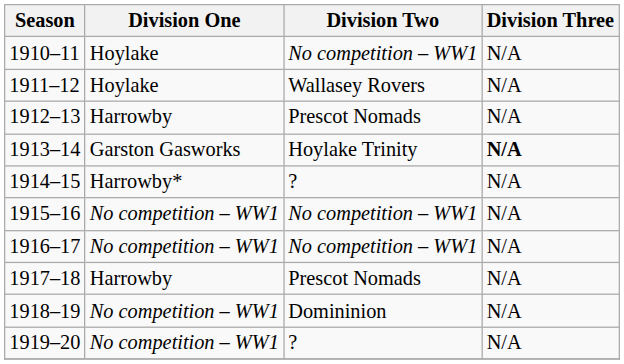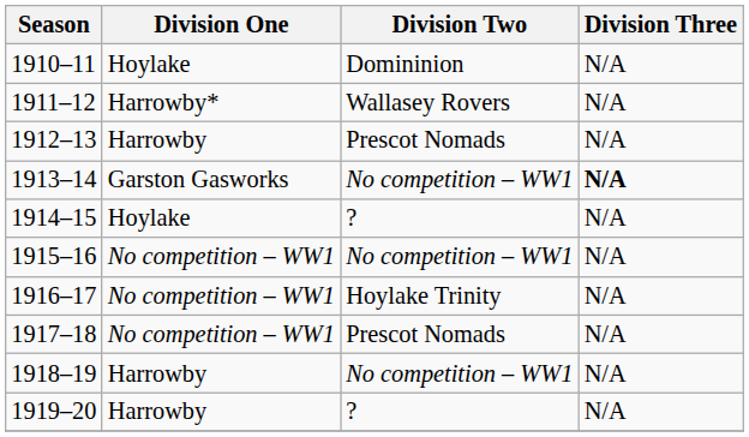1910–11 | Division Two: No competition – WW1 -> Domininion
1911–12 | Division One: Hoylake -> Harrowby*
1913–14 | Division Two: Hoylake Trinity -> No competition – WW1
1914–15 | Division One: Harrowby* -> Hoylake
1916–17 | Division Two: No competition – WW1 -> Hoylake Trinity
1917–18 | Division One: Harrowby -> No competition – WW1
1918–19 | Division One: No competition – WW1 -> Harrowby
1918–19 | Division Two: Domininion -> No competition – WW1
1919–20 | Division One: No competition – WW1 -> Harrowby
